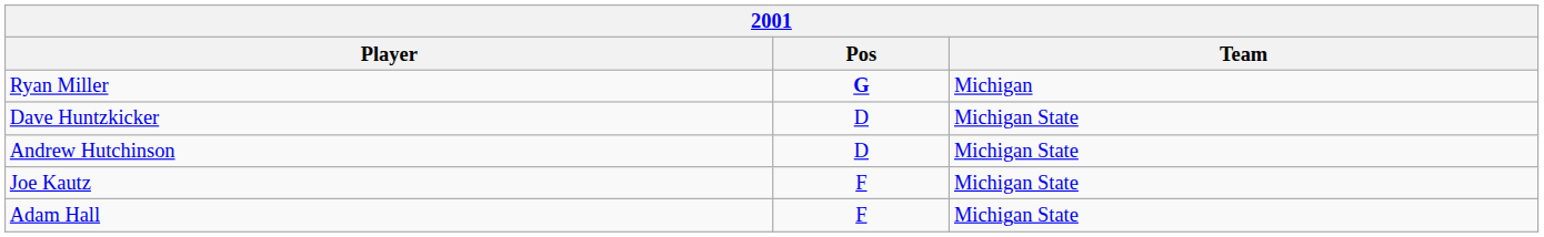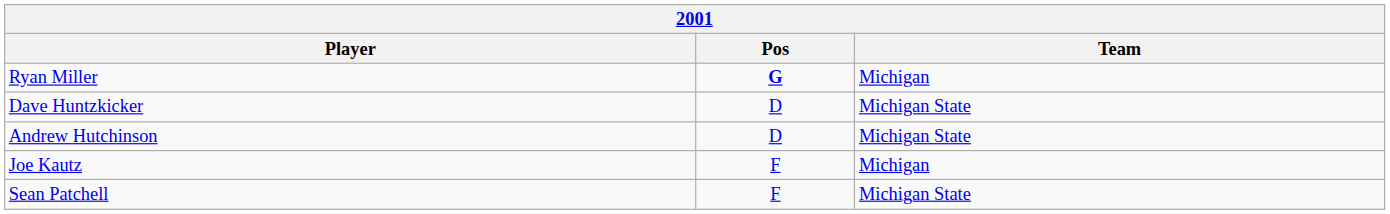Joe Kautz | Team: Michigan State -> Michigan
+ row: Sean Patchell | F | Michigan State
- row: Adam Hall | F | Michigan State
